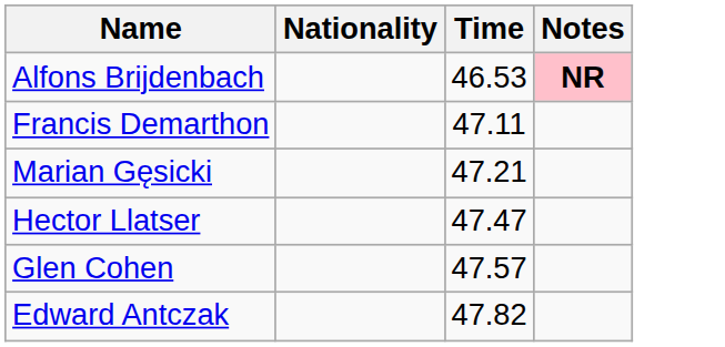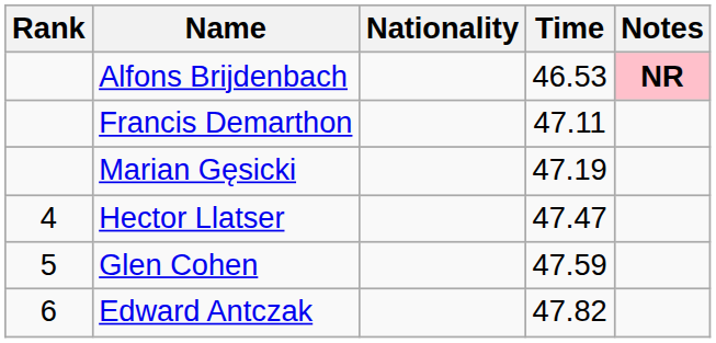+ column: Rank | 4 | 5 | 6
Marian Gęsicki | Time: 47.21 -> 47.19
Glen Cohen | Time: 47.57 -> 47.59
